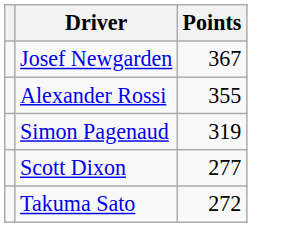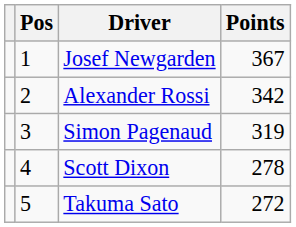+ column: Pos | 1 | 2 | 3 | 4 | 5
Alexander Rossi | Points: 355 -> 342
Scott Dixon | Points: 277 -> 278
